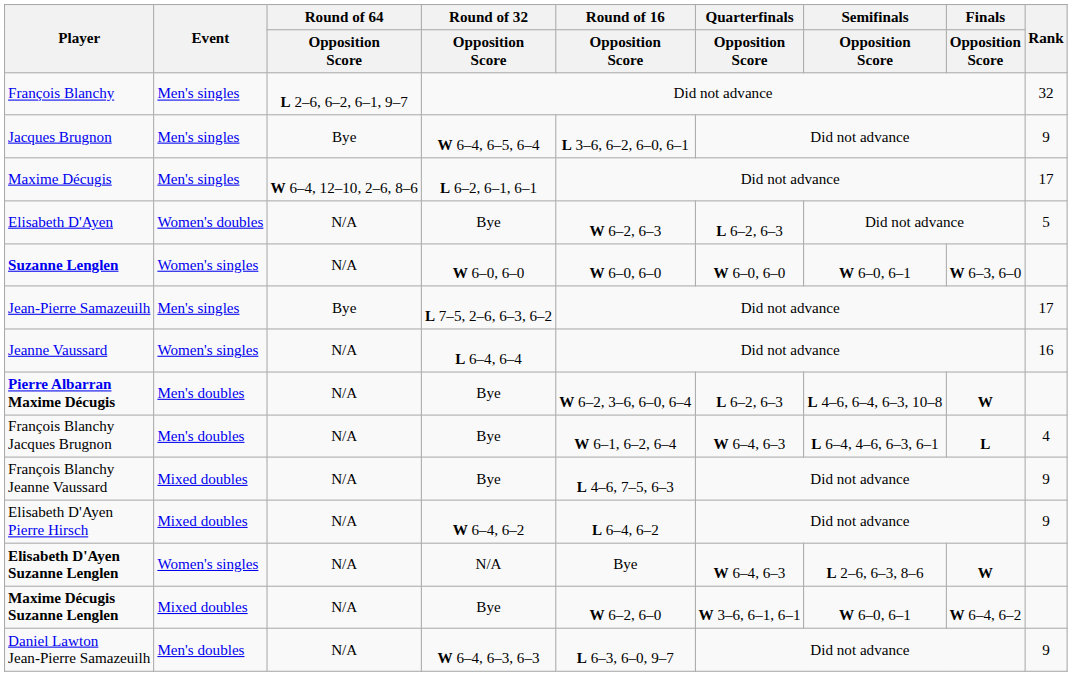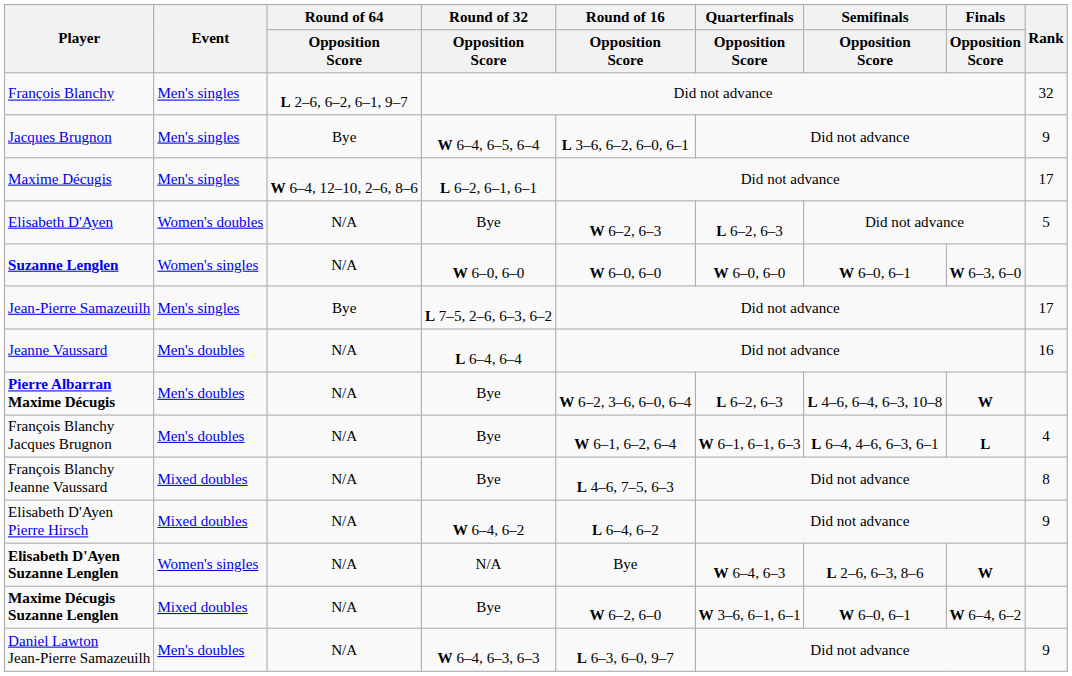Jeanne Vaussard | Event: Women's singles -> Men's doubles
François Blanchy Jacques Brugnon | Quarterfinals / Opposition Score: W 6–4, 6–3 -> W 6–1, 6–1, 6–3
François Blanchy Jeanne Vaussard | Rank: 9 -> 8
